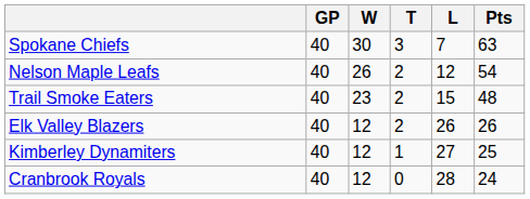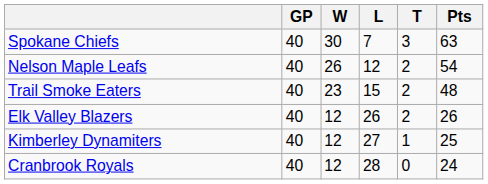columns swapped: L <-> T
